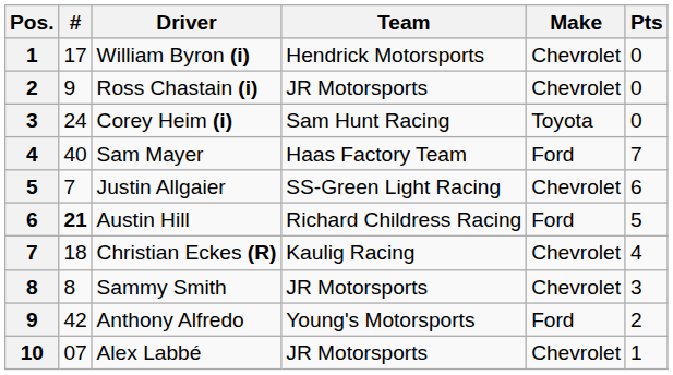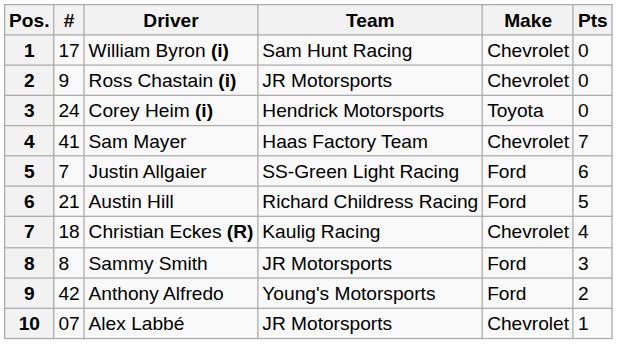William Byron (i) | Team: Hendrick Motorsports -> Sam Hunt Racing
Corey Heim (i) | Team: Sam Hunt Racing -> Hendrick Motorsports
Sam Mayer | #: 40 -> 41
Sam Mayer | Make: Ford -> Chevrolet
Justin Allgaier | Make: Chevrolet -> Ford
Austin Hill | #: bold -> normal
Sammy Smith | Make: Chevrolet -> Ford
